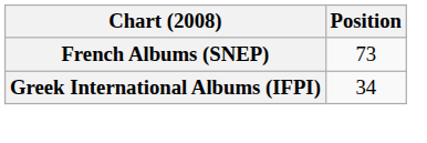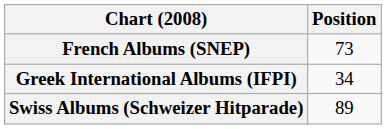+ row: Swiss Albums (Schweizer Hitparade) | 89
